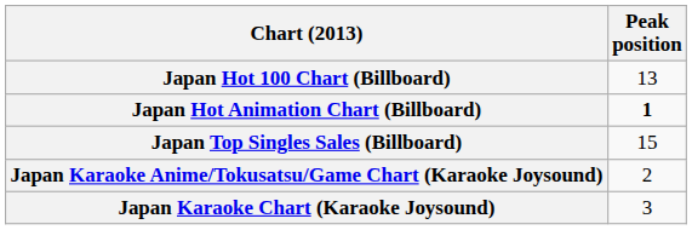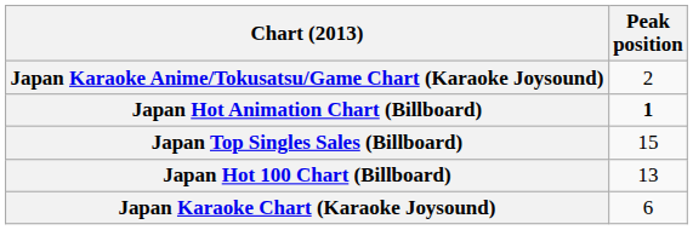rows swapped: Japan Hot 100 Chart (Billboard) <-> Japan Karaoke Anime/Tokusatsu/Game Chart (Karaoke Joysound)
Japan Karaoke Chart (Karaoke Joysound) | Peak position: 3 -> 6
